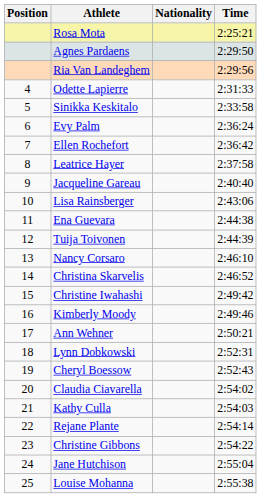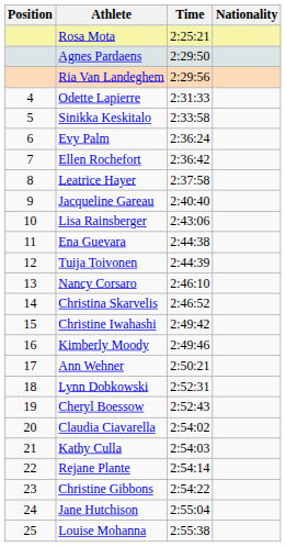columns swapped: Nationality <-> Time
